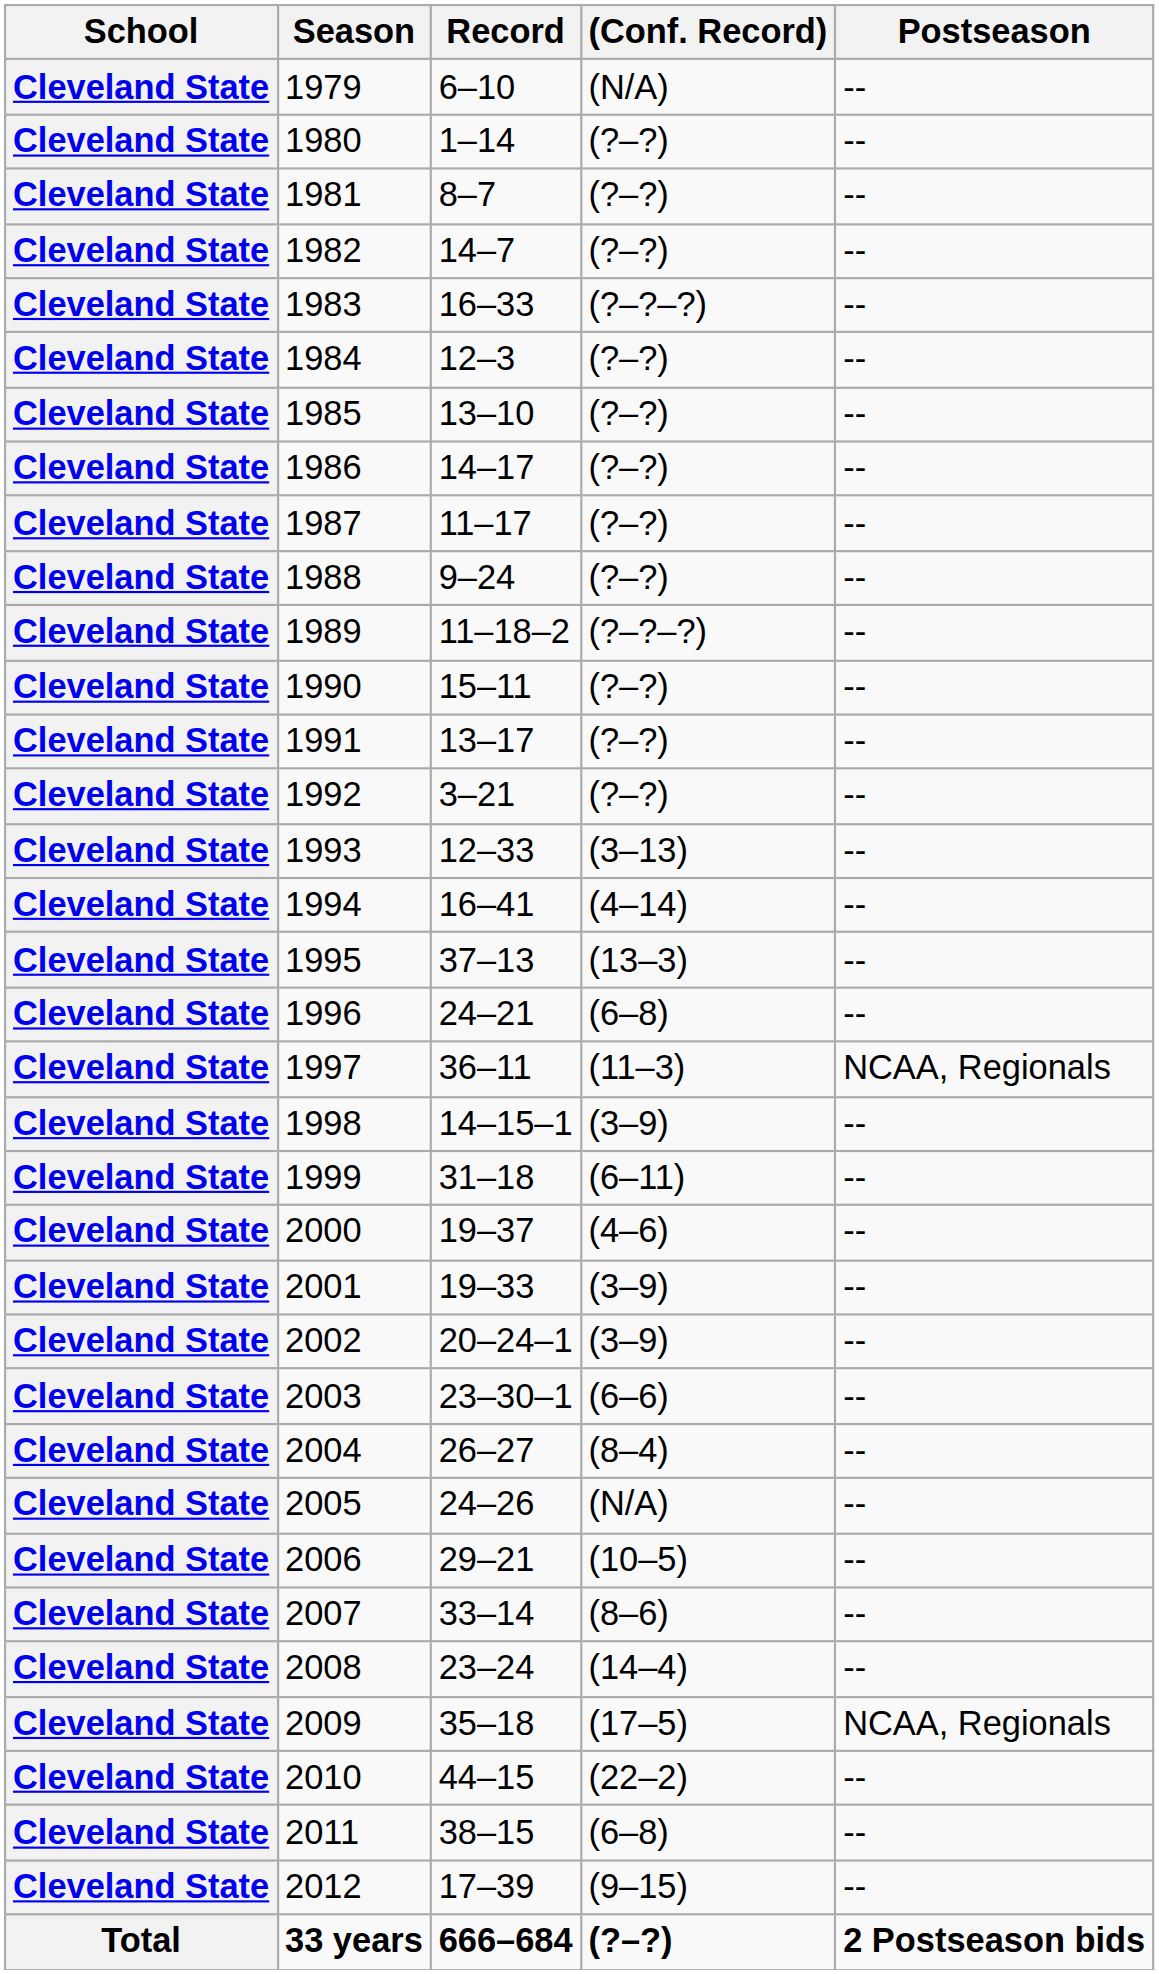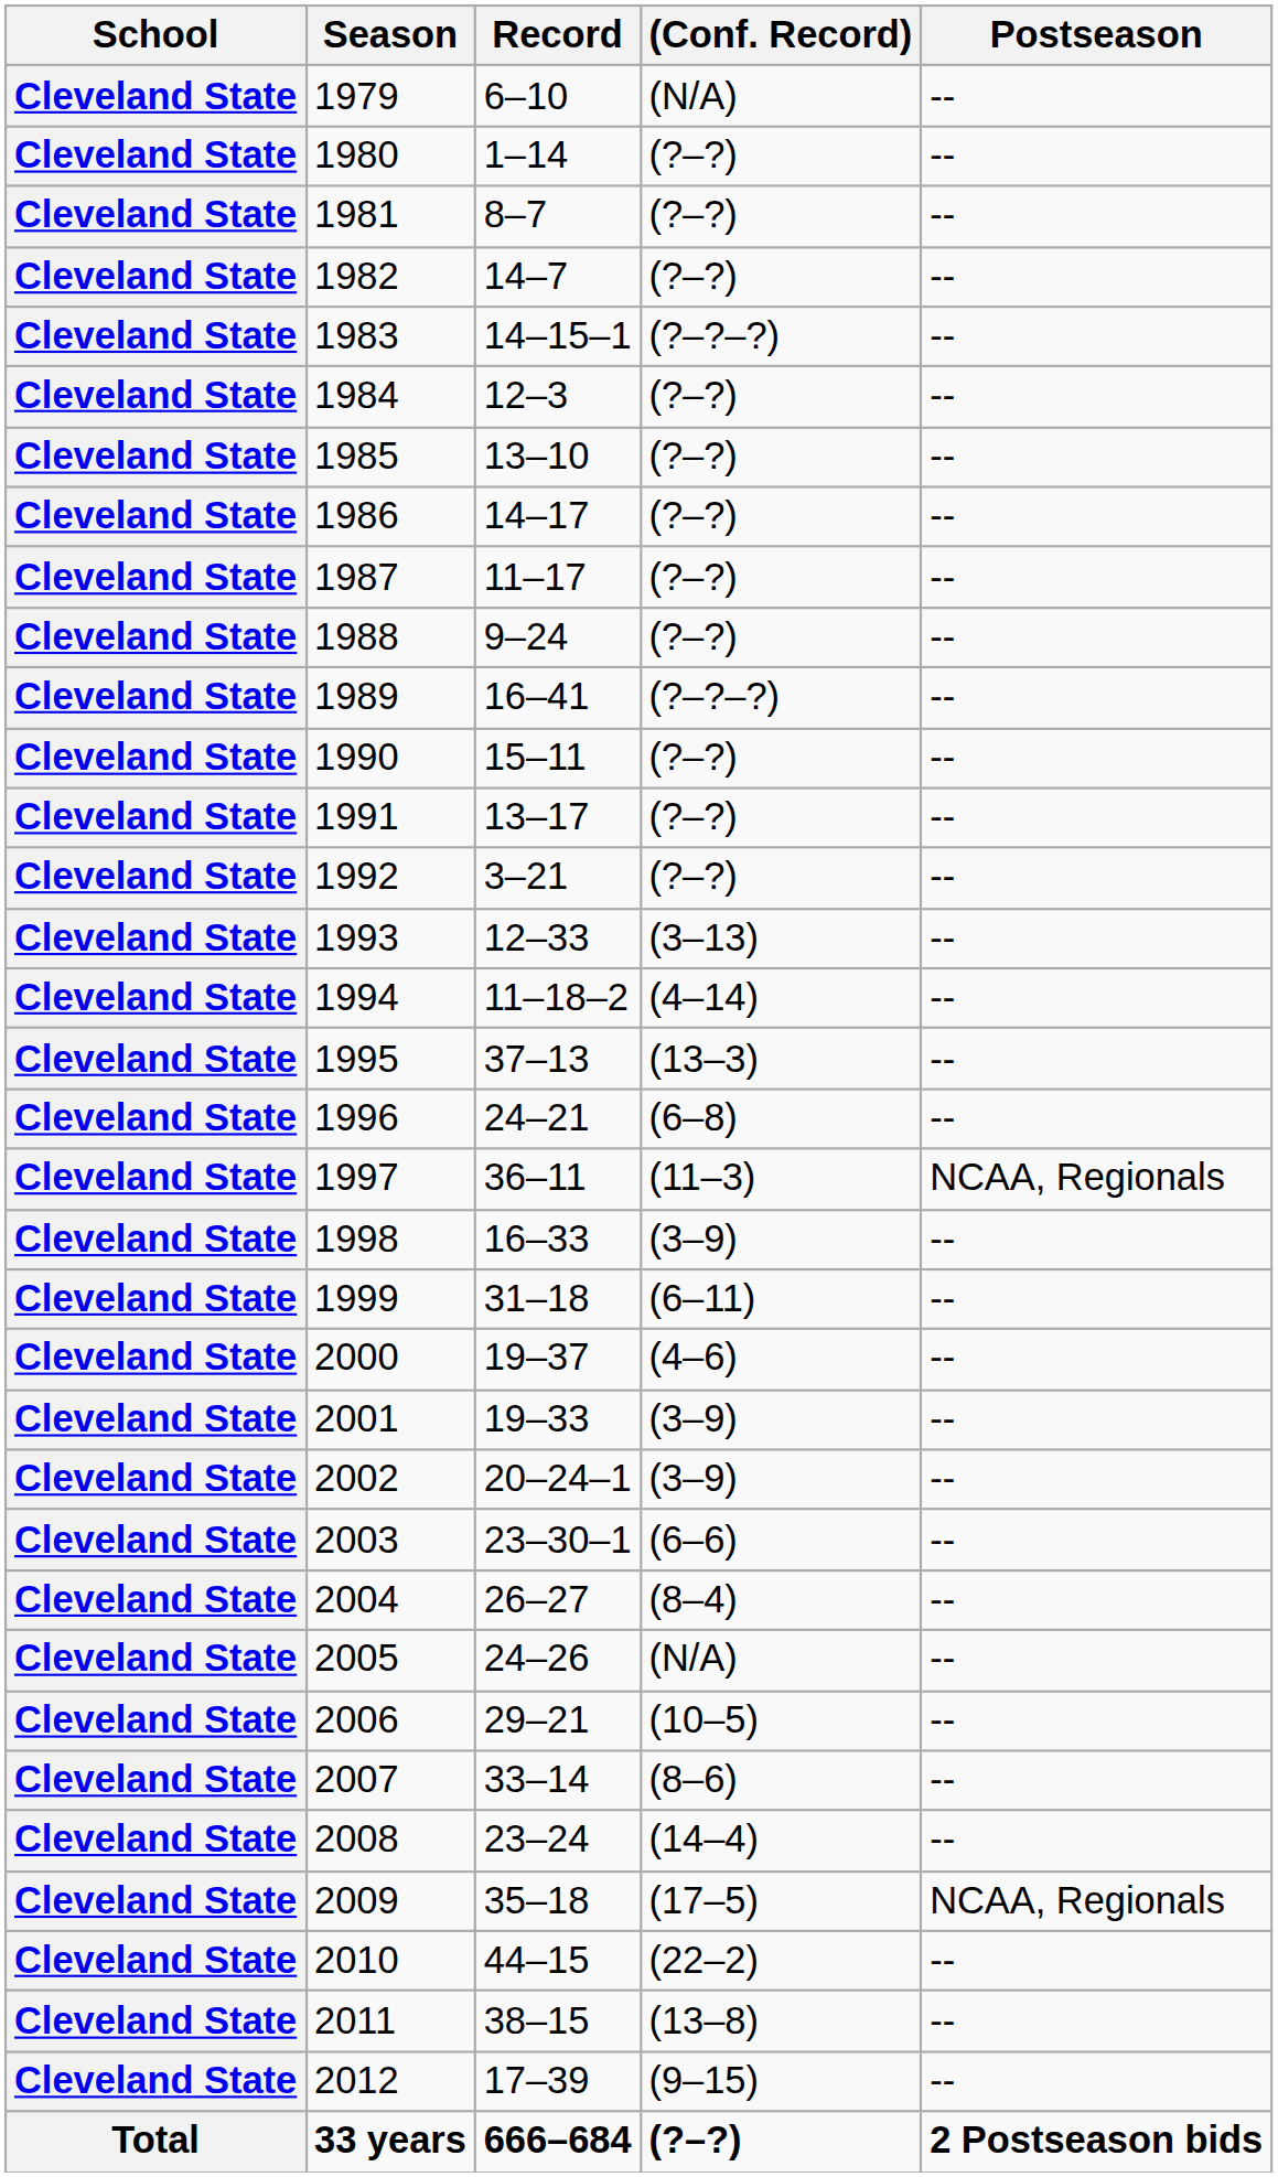1983 | Record: 16–33 -> 14–15–1
1989 | Record: 11–18–2 -> 16–41
1994 | Record: 16–41 -> 11–18–2
1998 | Record: 14–15–1 -> 16–33
2011 | (Conf. Record): (6–8) -> (13–8)
